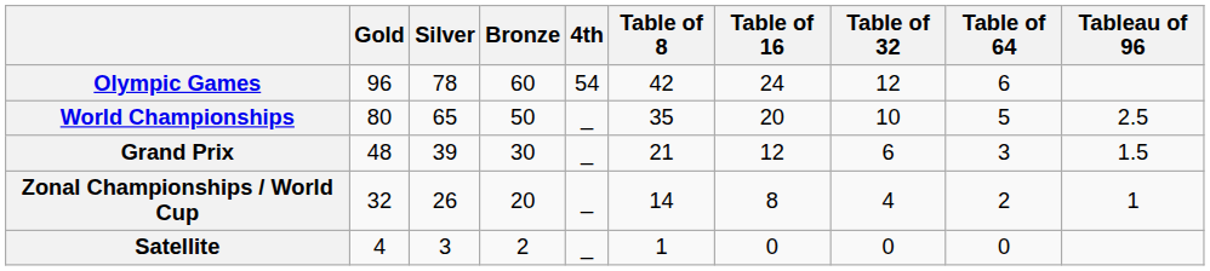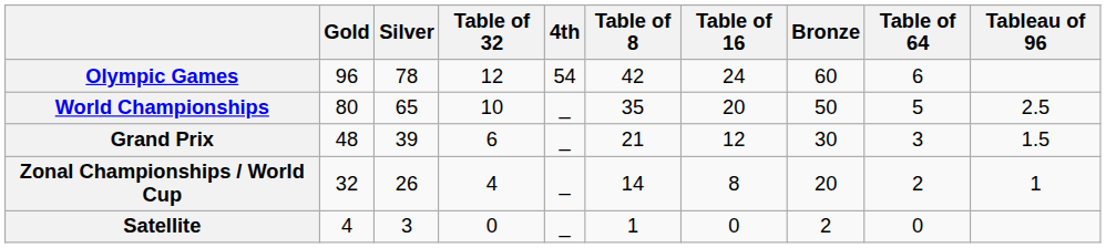columns swapped: Bronze <-> Table of 32
